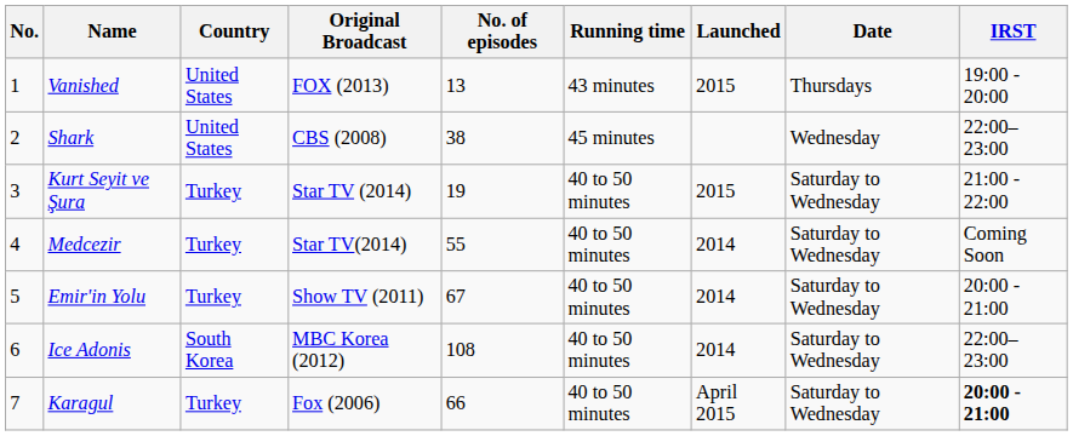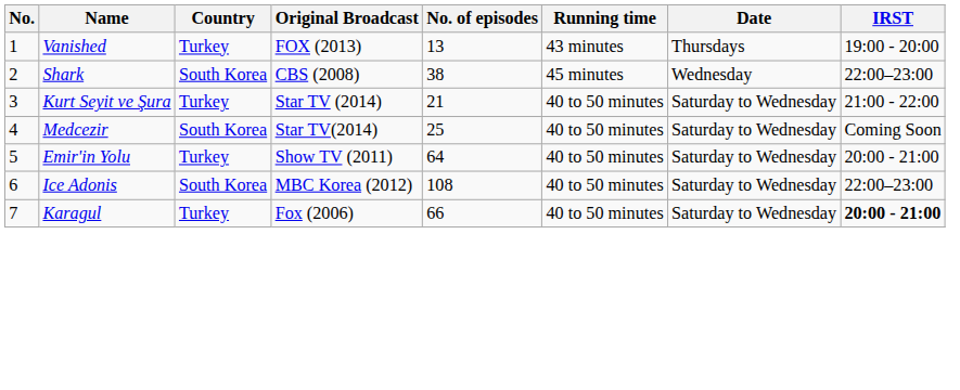- column: Launched | 2015 | 2015 | 2014 | 2014 | 2014 | April 2015
Vanished | Country: United States -> Turkey
Shark | Country: United States -> South Korea
Kurt Seyit ve Şura | No. of episodes: 19 -> 21
Medcezir | Country: Turkey -> South Korea
Medcezir | No. of episodes: 55 -> 25
Emir'in Yolu | No. of episodes: 67 -> 64
